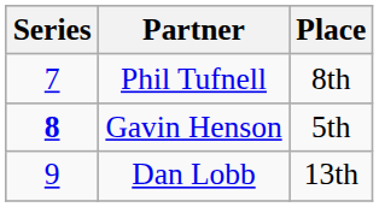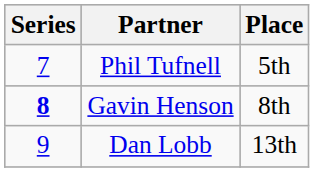Phil Tufnell | Place: 8th -> 5th
Gavin Henson | Place: 5th -> 8th
